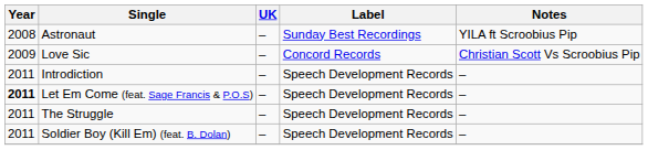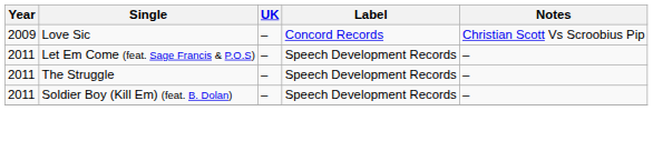- row: 2008 | Astronaut | – | Sunday Best Recordings | YILA ft Scroobius Pip
- row: 2011 | Introdiction | – | Speech Development Records | –
Let Em Come (feat. Sage Francis & P.O.S) | Year: bold -> normal
